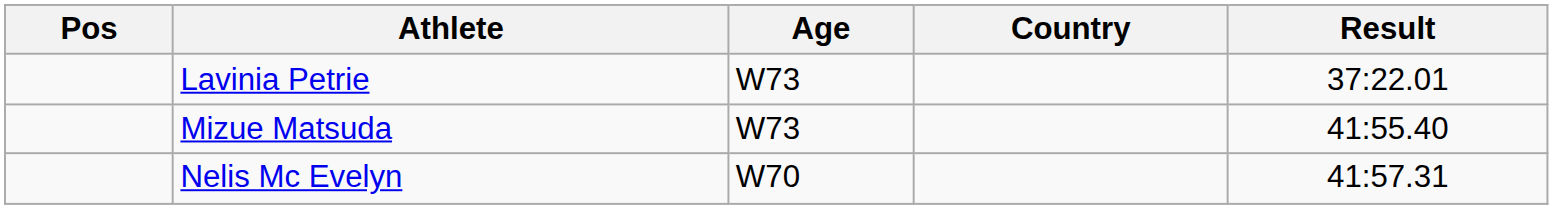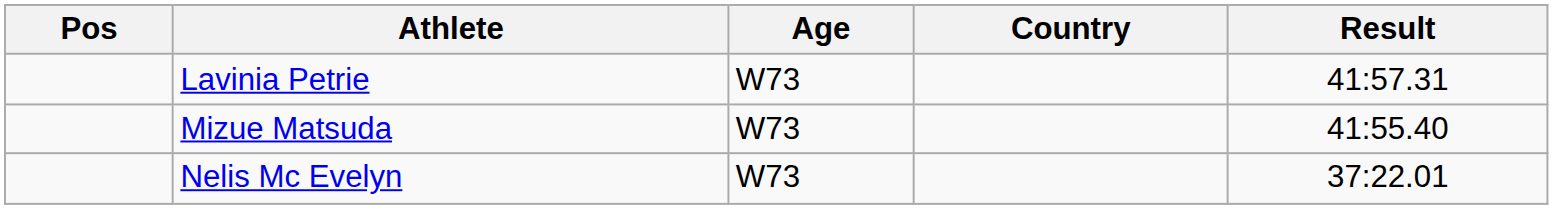Lavinia Petrie | Result: 37:22.01 -> 41:57.31
Nelis Mc Evelyn | Age: W70 -> W73
Nelis Mc Evelyn | Result: 41:57.31 -> 37:22.01
